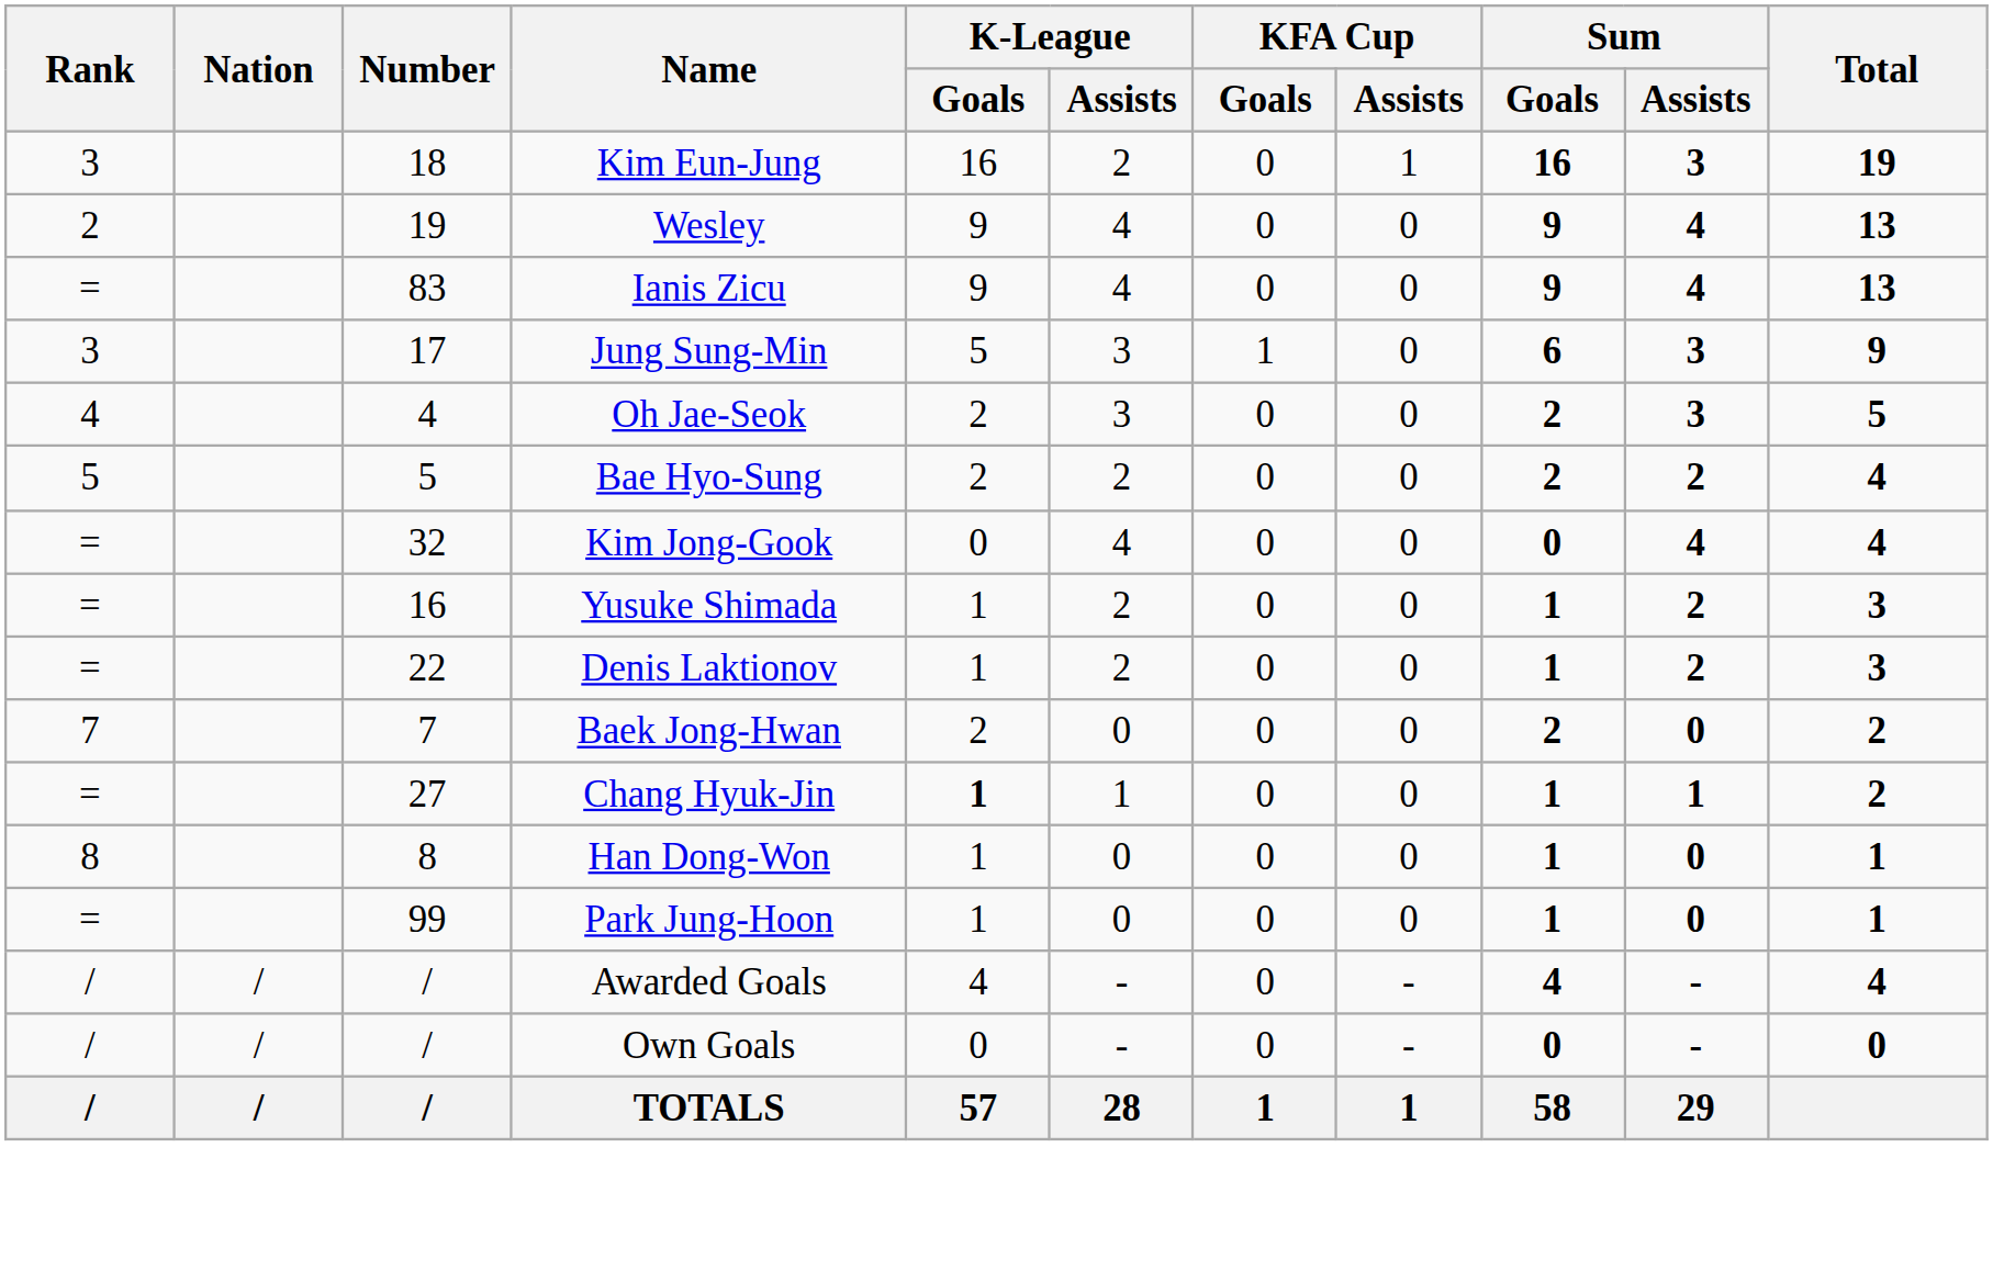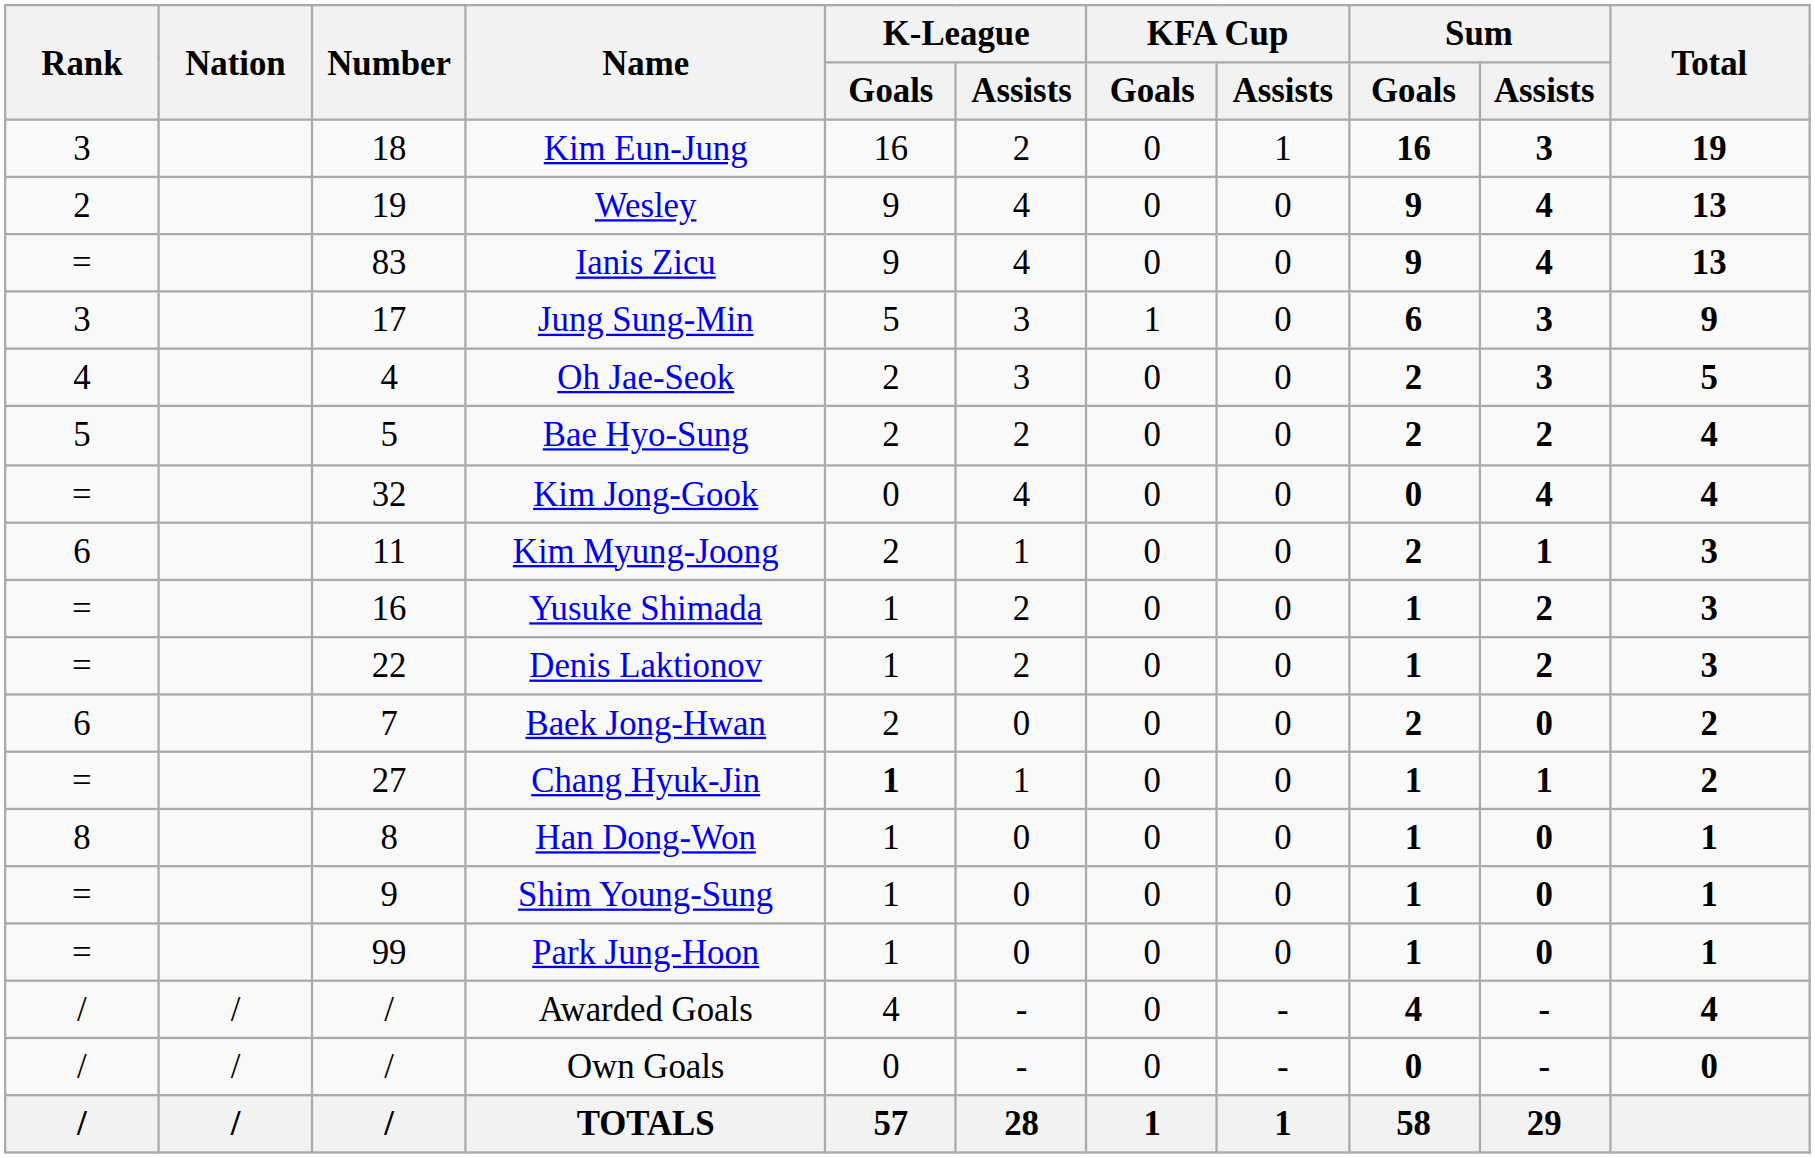+ row: 6 | 11 | Kim Myung-Joong | 2 | 1 | 0 | 0 | 2 | 1 | 3
Baek Jong-Hwan | Rank: 7 -> 6
+ row: = | 9 | Shim Young-Sung | 1 | 0 | 0 | 0 | 1 | 0 | 1
